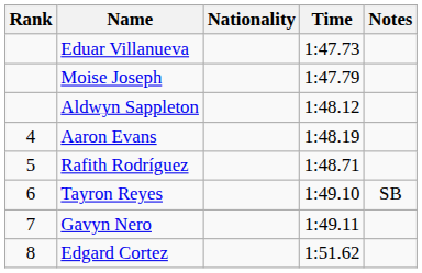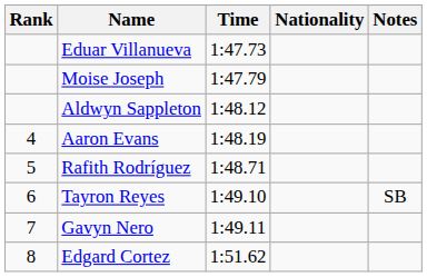columns swapped: Nationality <-> Time
